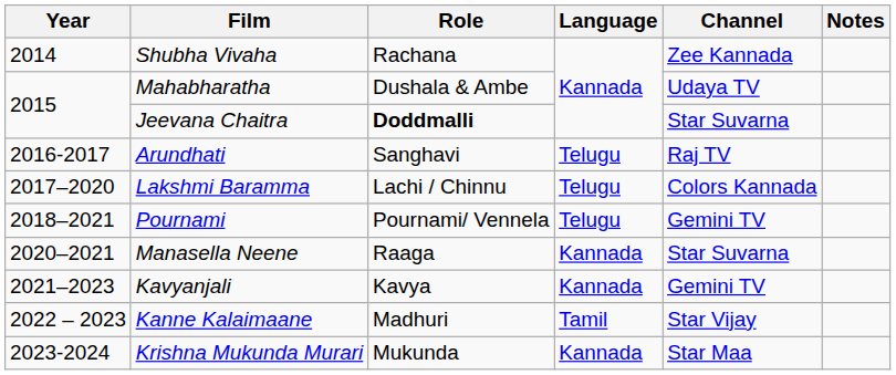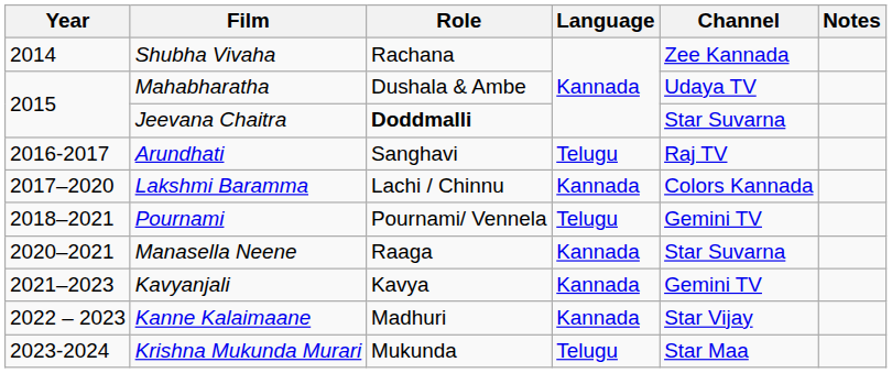Lakshmi Baramma | Language: Telugu -> Kannada
Kanne Kalaimaane | Language: Tamil -> Kannada
Krishna Mukunda Murari | Language: Kannada -> Telugu
